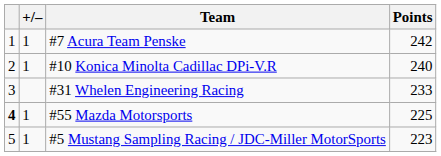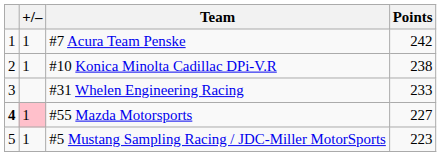#10 Konica Minolta Cadillac DPi-V.R | Points: 240 -> 238
#55 Mazda Motorsports | +/–: no background -> pink background
#55 Mazda Motorsports | Points: 225 -> 227
